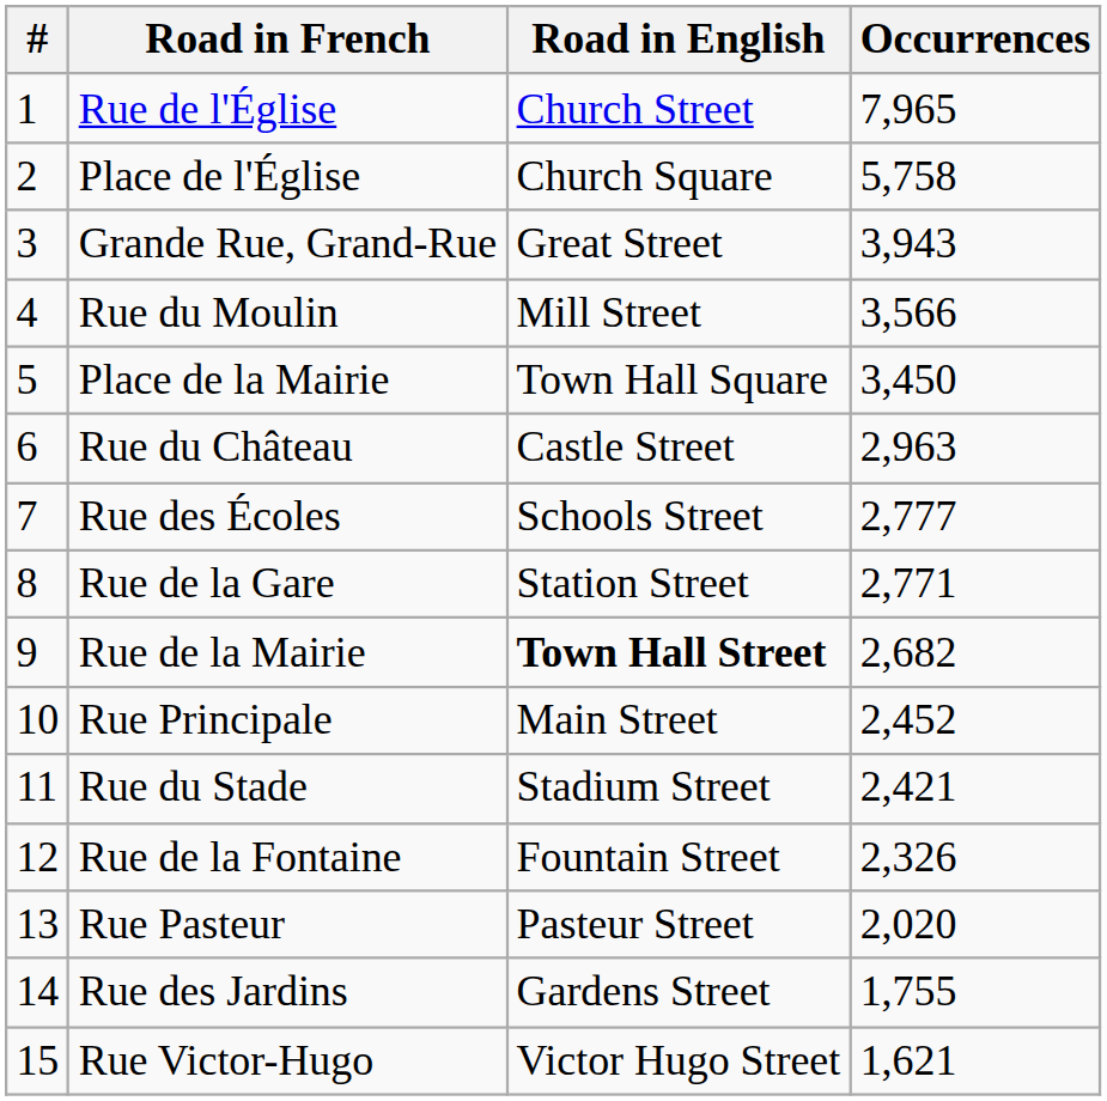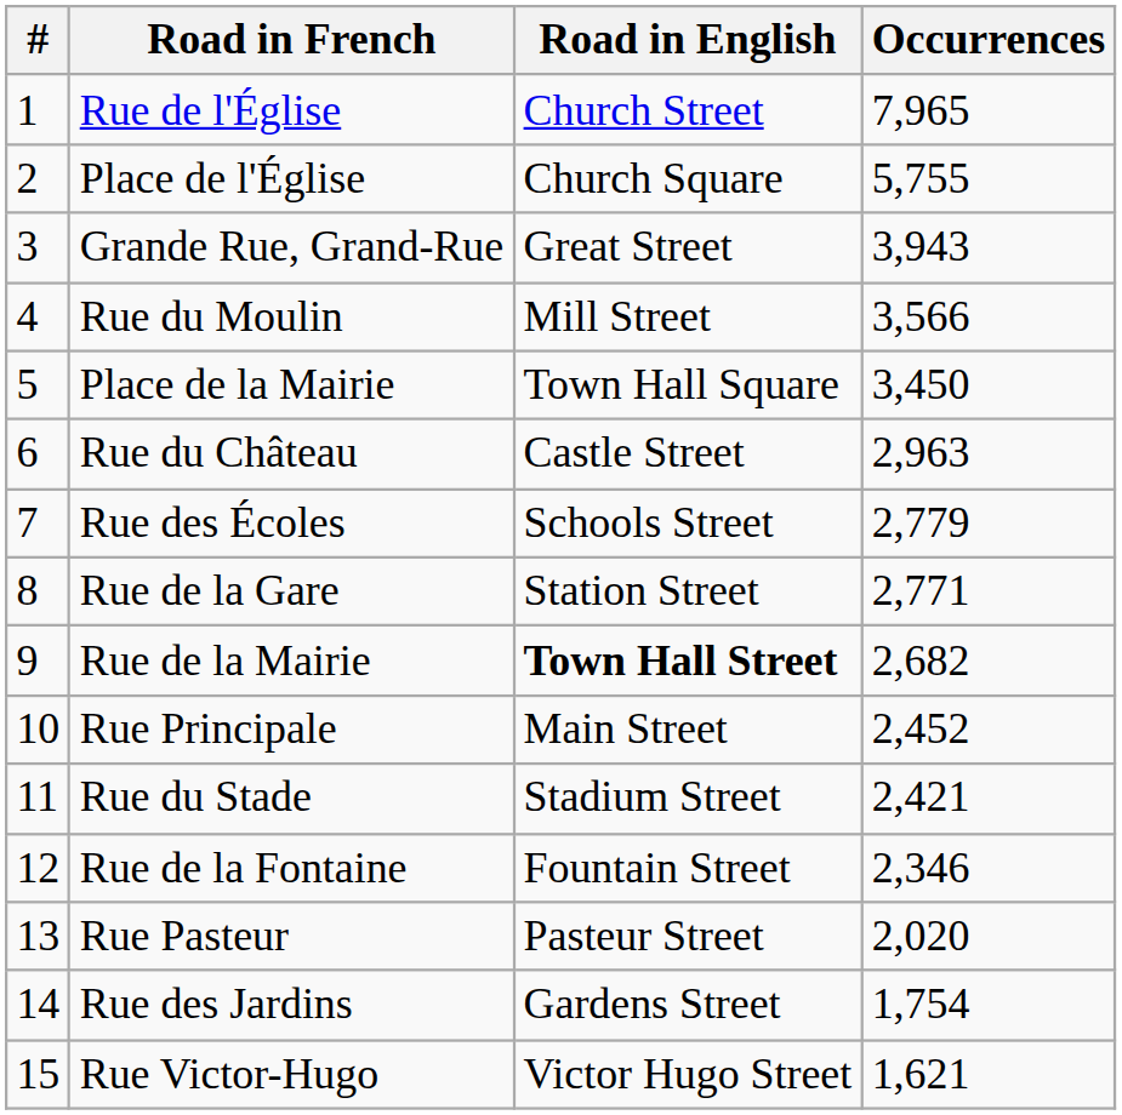Place de l'Église | Occurrences: 5,758 -> 5,755
Rue des Écoles | Occurrences: 2,777 -> 2,779
Rue de la Fontaine | Occurrences: 2,326 -> 2,346
Rue des Jardins | Occurrences: 1,755 -> 1,754
